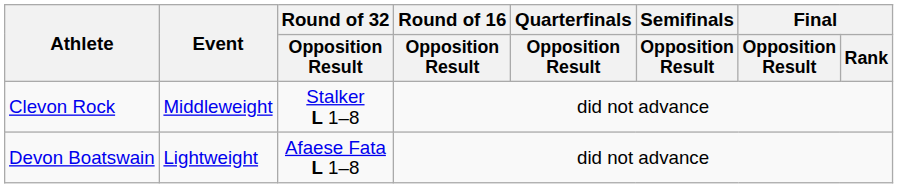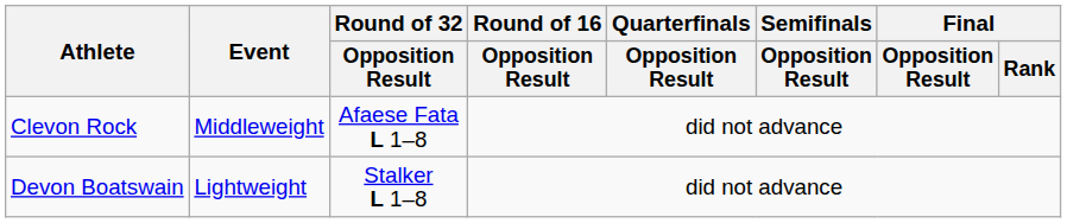Clevon Rock | Round of 32 / Opposition Result: Stalker L 1–8 -> Afaese Fata L 1–8
Devon Boatswain | Round of 32 / Opposition Result: Afaese Fata L 1–8 -> Stalker L 1–8
